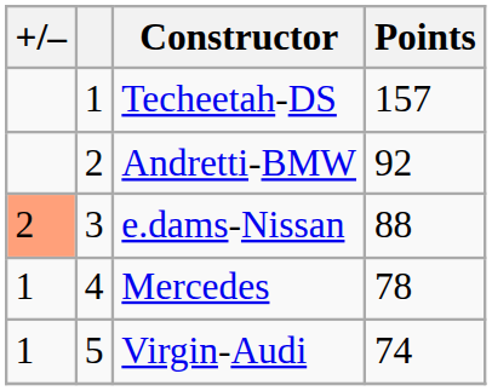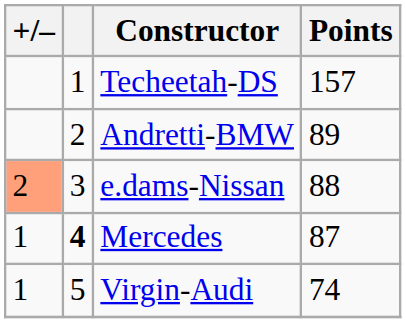Andretti-BMW | Points: 92 -> 89
Mercedes | column 2: normal -> bold
Mercedes | Points: 78 -> 87
